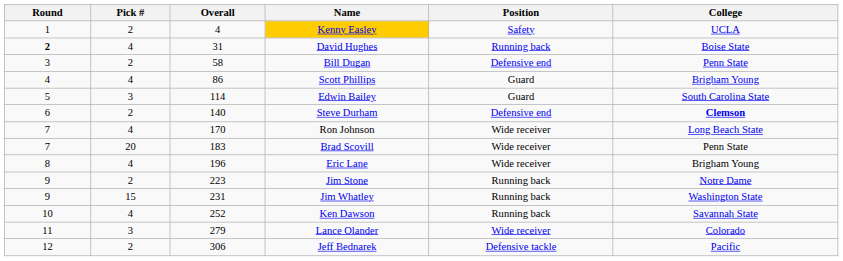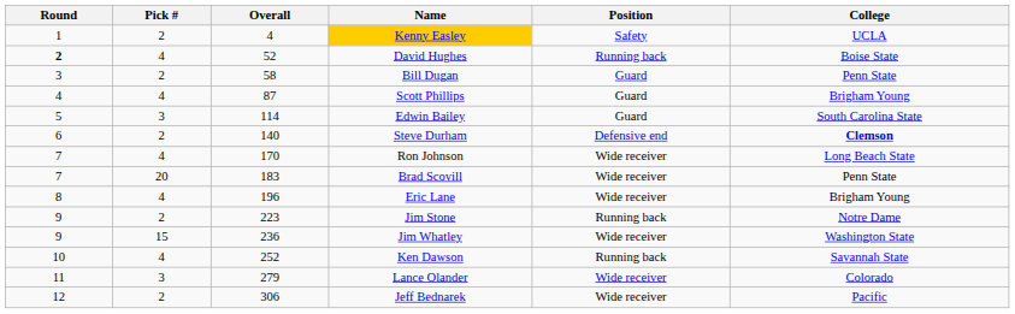David Hughes | Overall: 31 -> 52
Bill Dugan | Position: Defensive end -> Guard
Scott Phillips | Overall: 86 -> 87
Jim Whatley | Overall: 231 -> 236
Jim Whatley | Position: Running back -> Wide receiver
Jeff Bednarek | Position: Defensive tackle -> Wide receiver
